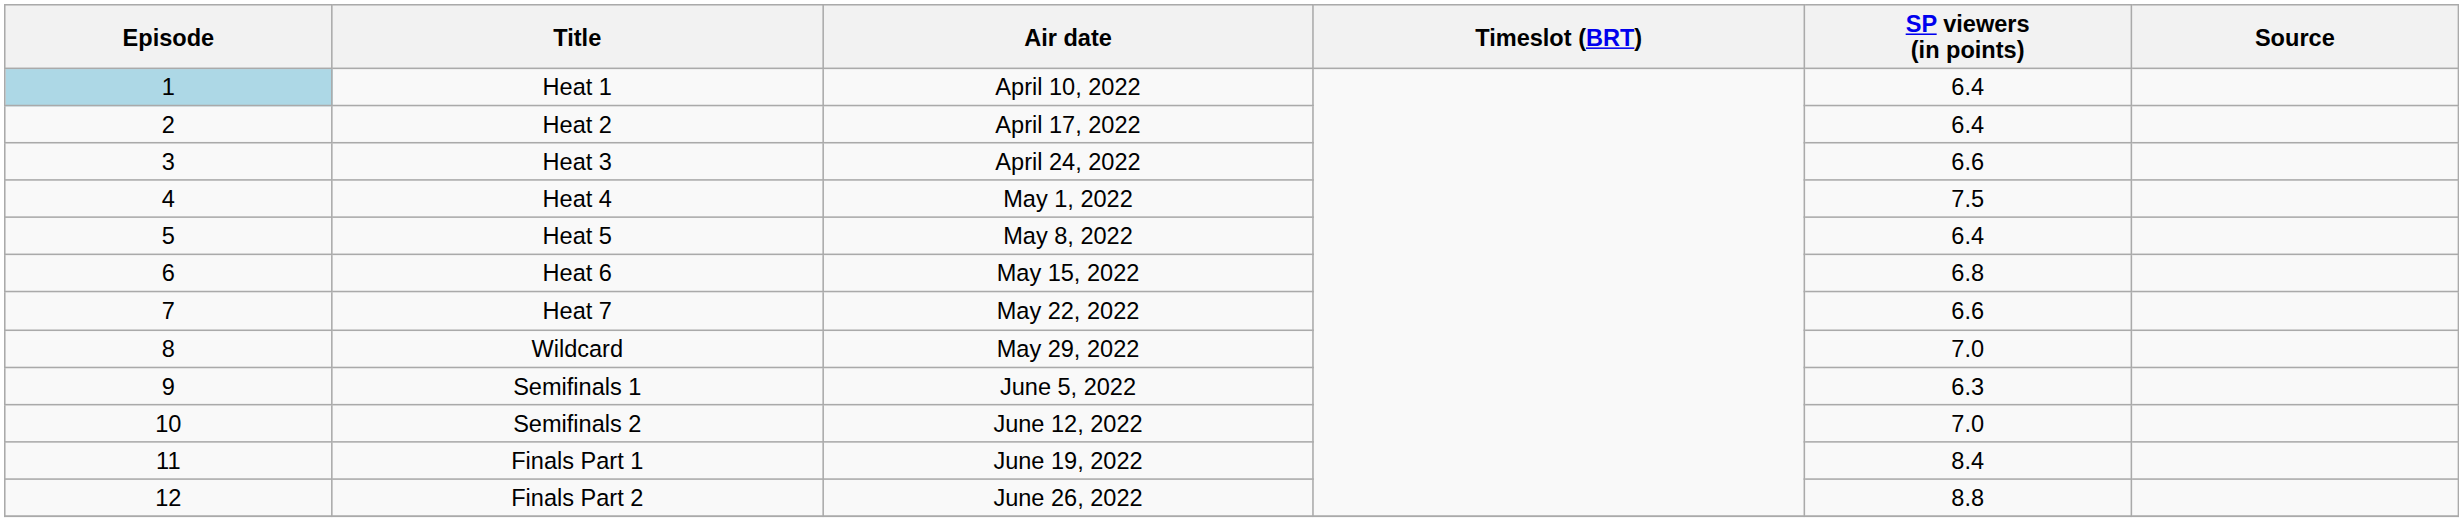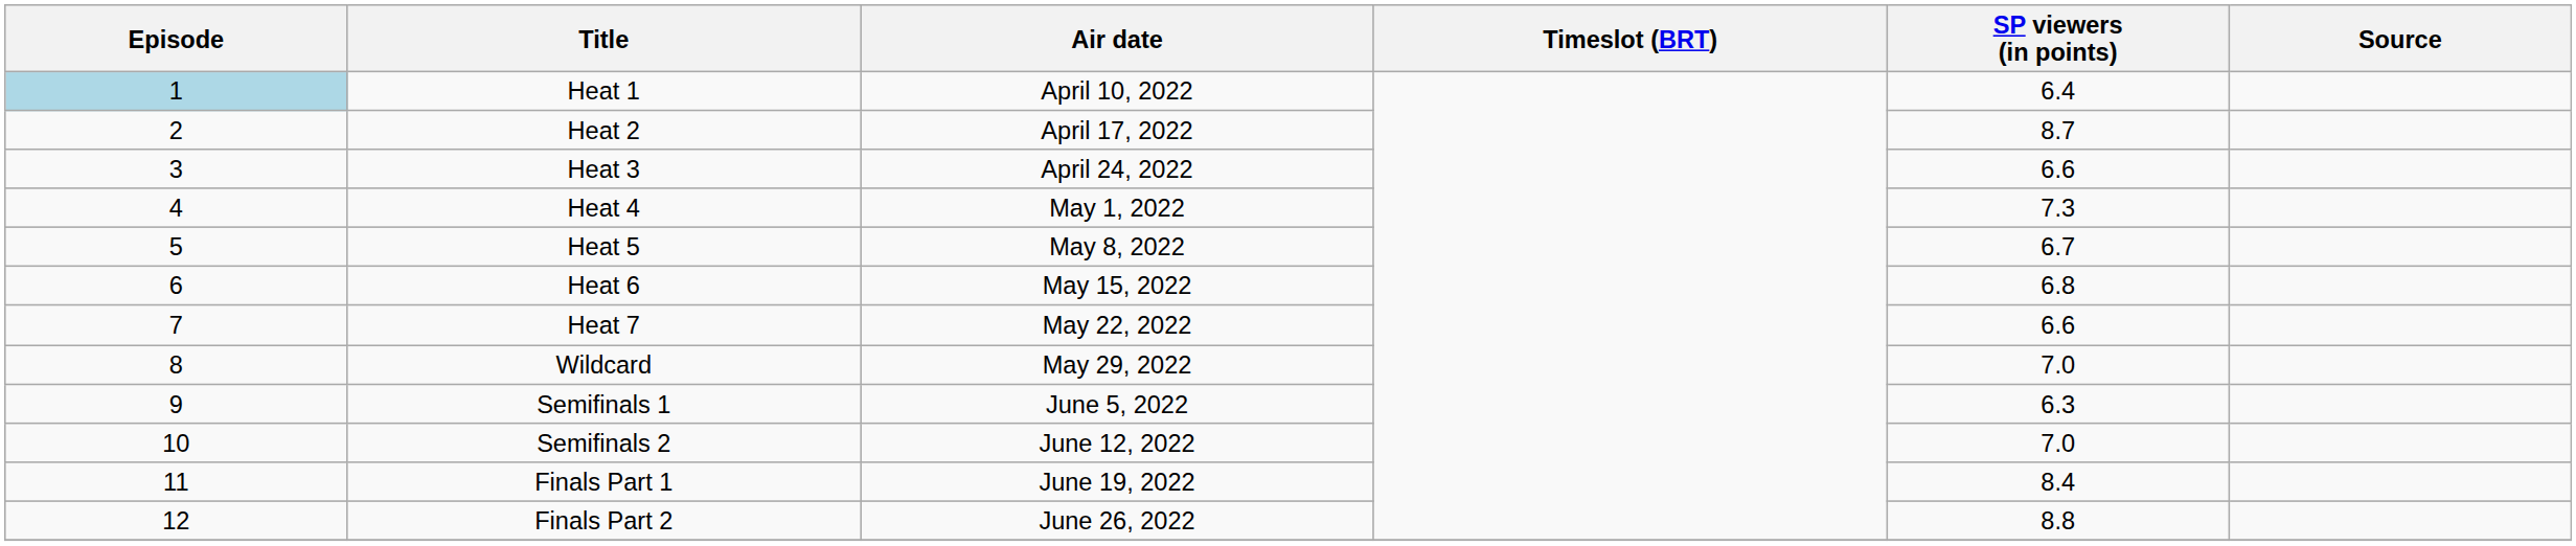Heat 2 | SP viewers (in points): 6.4 -> 8.7
Heat 4 | SP viewers (in points): 7.5 -> 7.3
Heat 5 | SP viewers (in points): 6.4 -> 6.7
